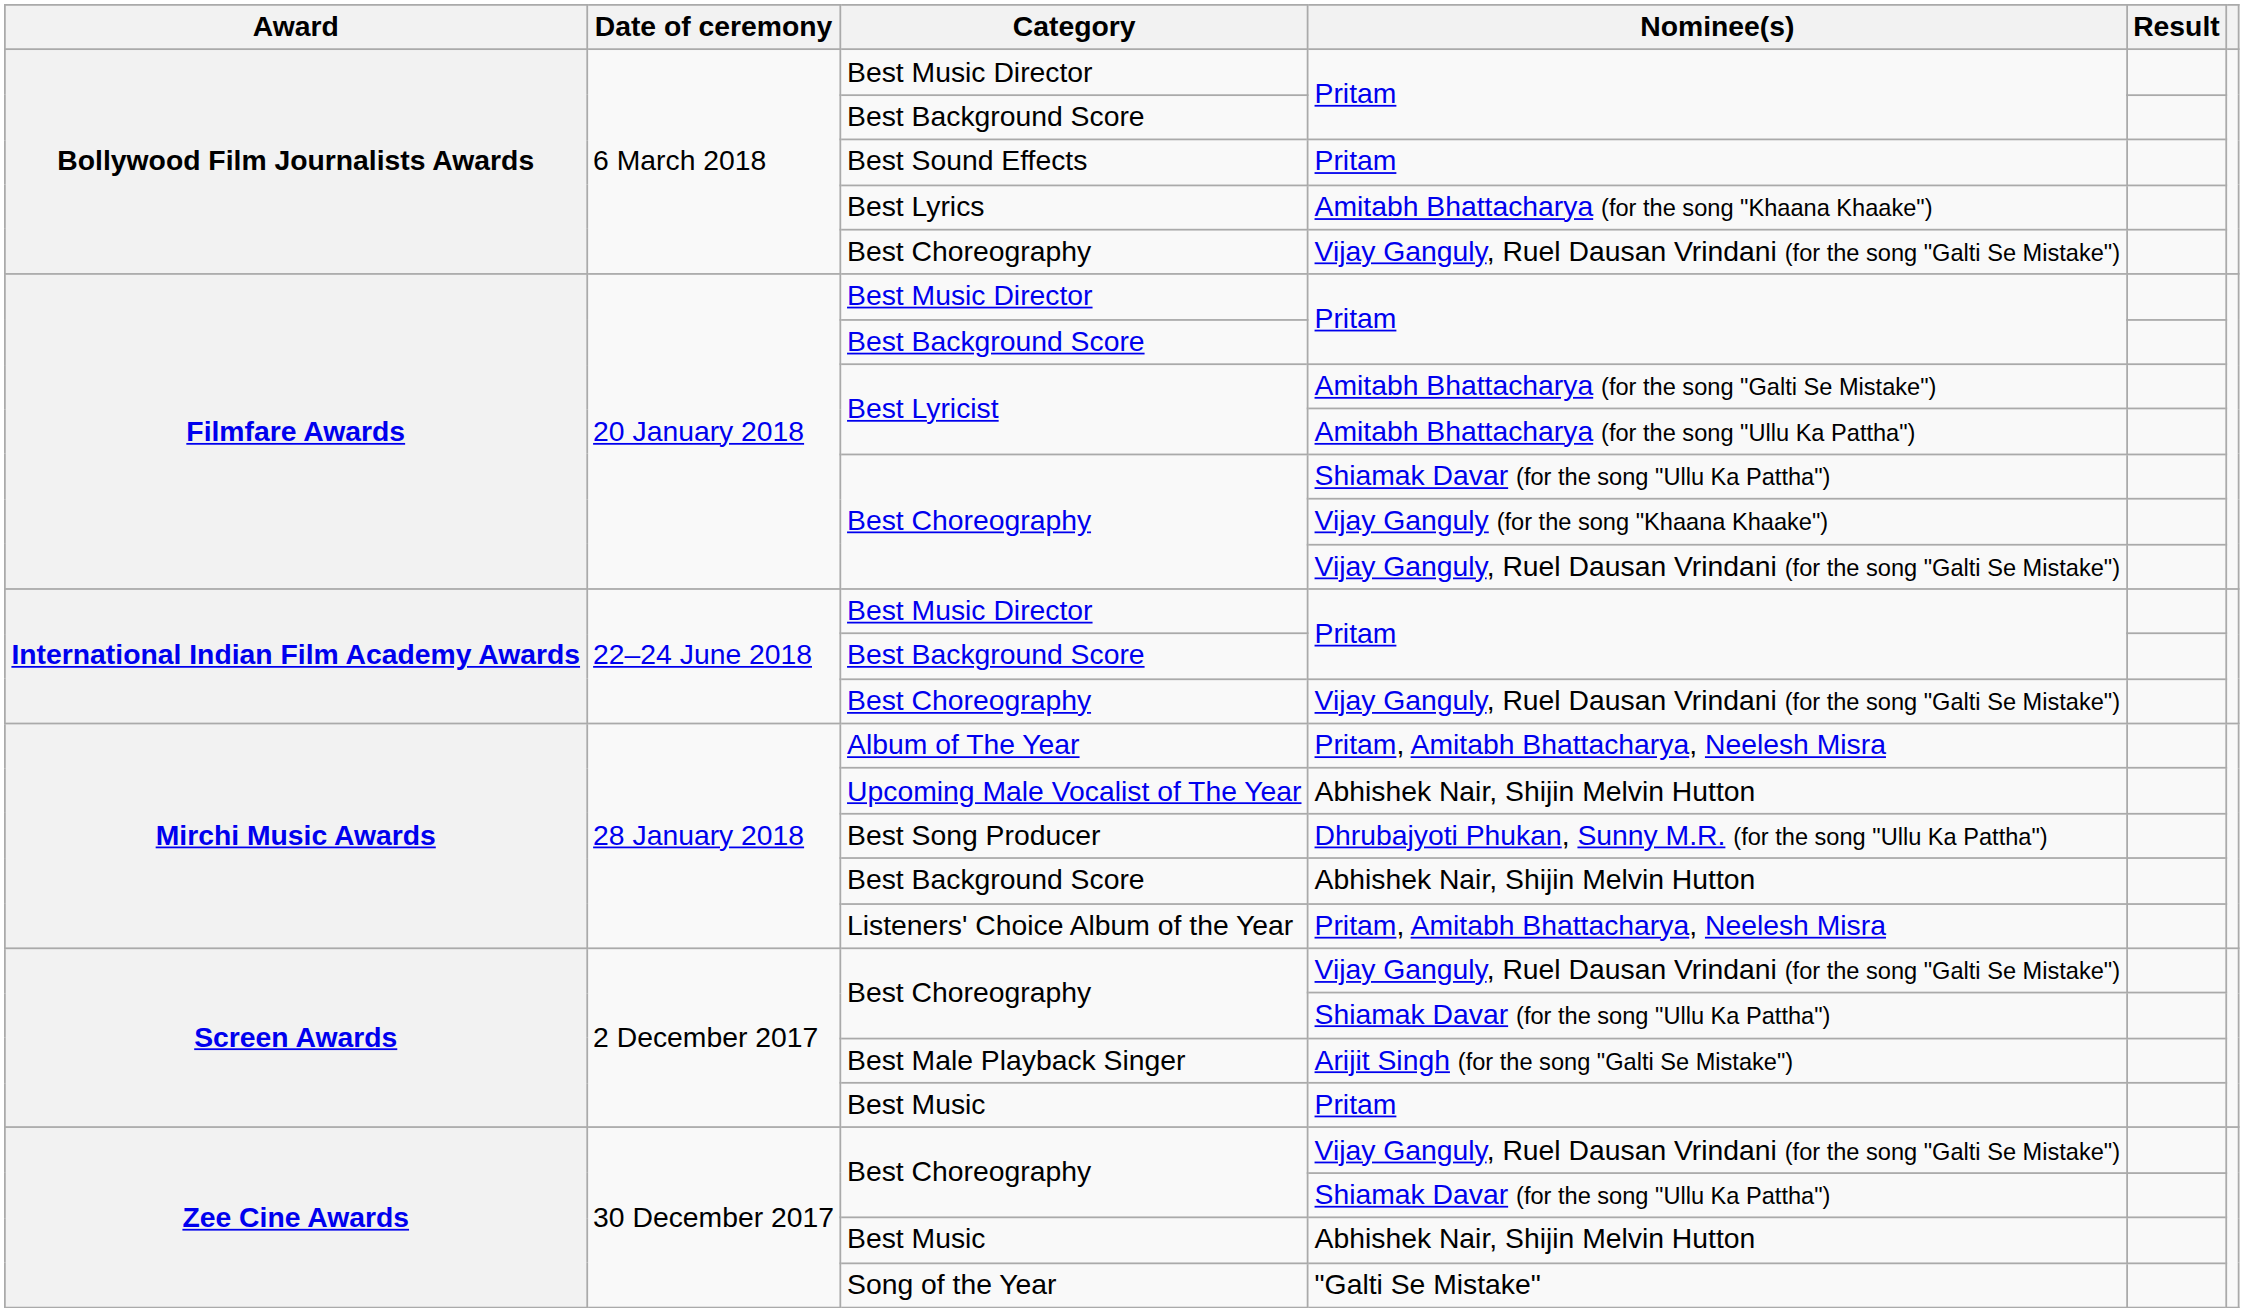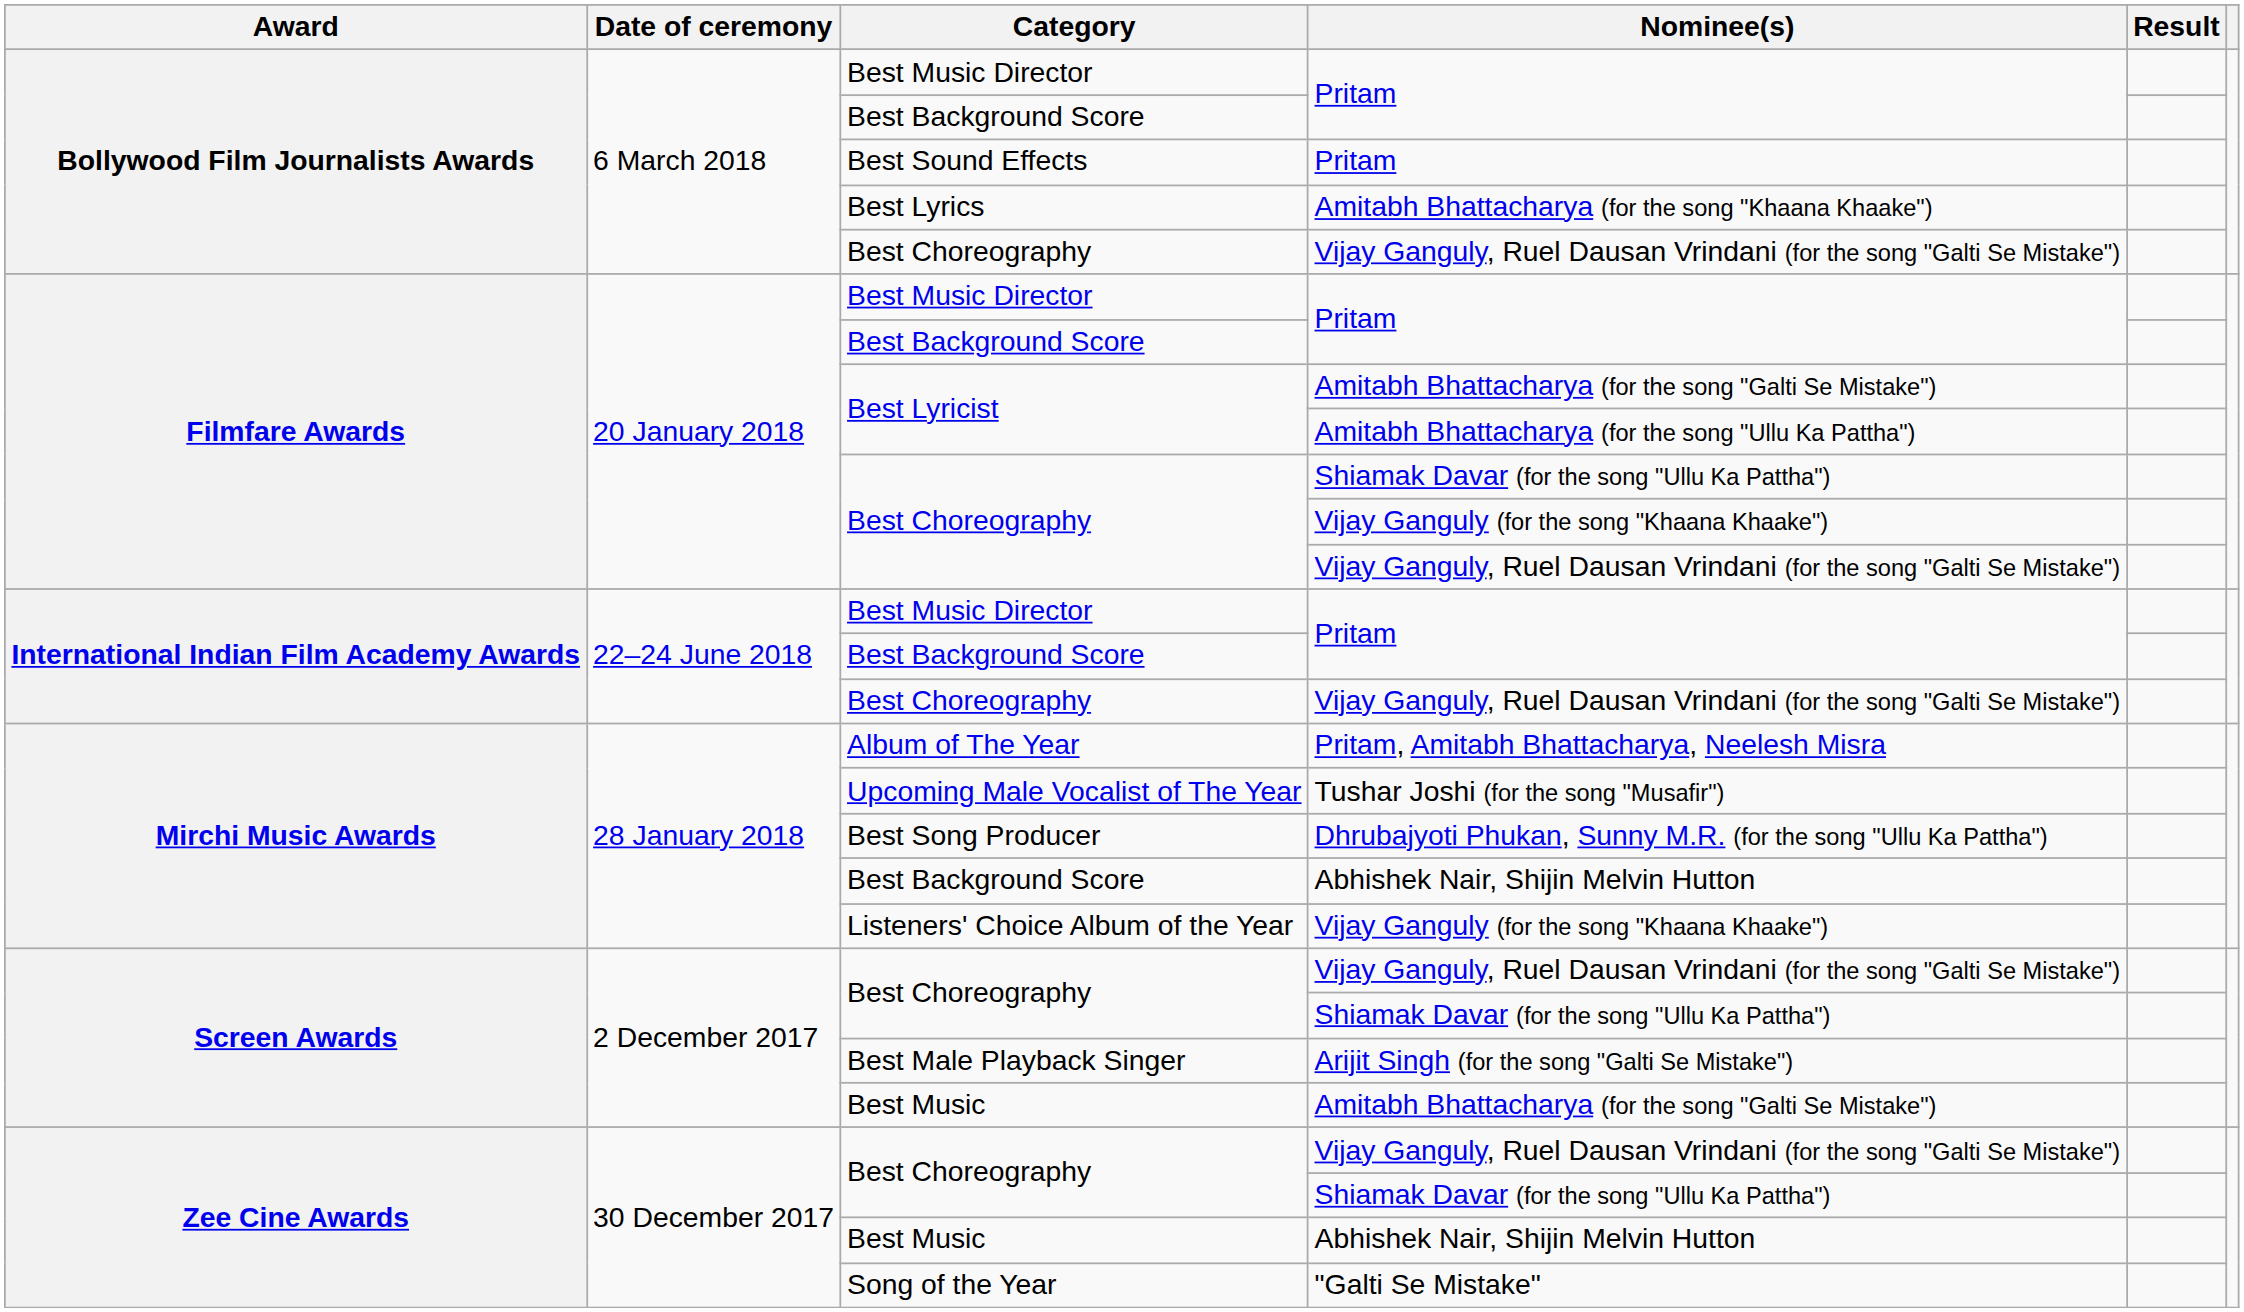Upcoming Male Vocalist of The Year | Nominee(s): Abhishek Nair, Shijin Melvin Hutton -> Tushar Joshi (for the song "Musafir")
Listeners' Choice Album of the Year | Nominee(s): Pritam, Amitabh Bhattacharya, Neelesh Misra -> Vijay Ganguly (for the song "Khaana Khaake")
Screen Awards / Best Music | Nominee(s): Pritam -> Amitabh Bhattacharya (for the song "Galti Se Mistake")
